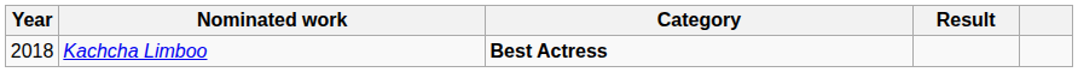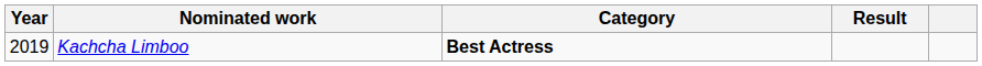Kachcha Limboo | Year: 2018 -> 2019
